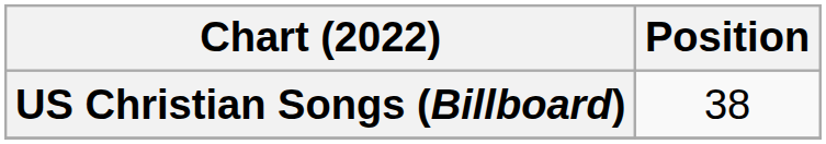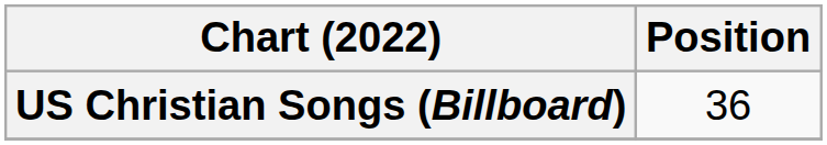US Christian Songs (Billboard) | Position: 38 -> 36
